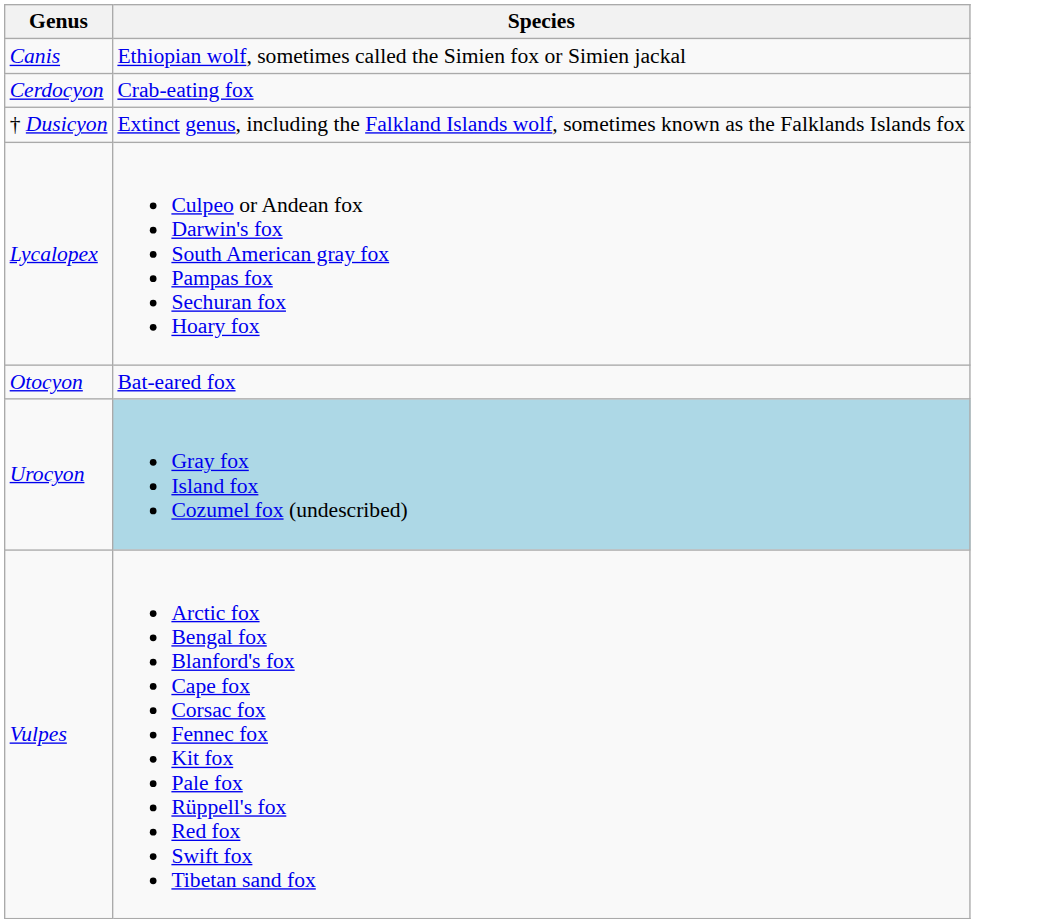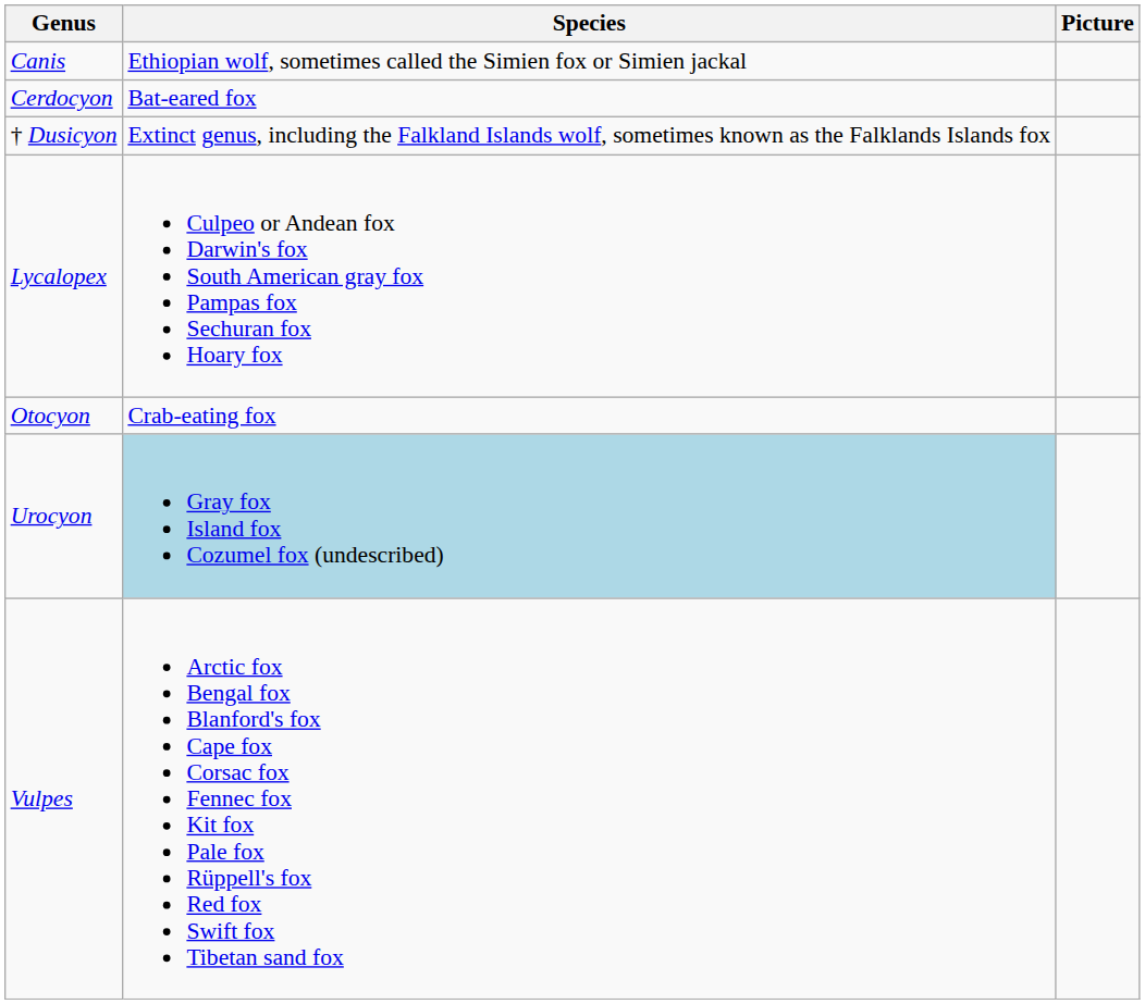+ column: Picture
Cerdocyon | Species: Crab-eating fox -> Bat-eared fox
Otocyon | Species: Bat-eared fox -> Crab-eating fox
